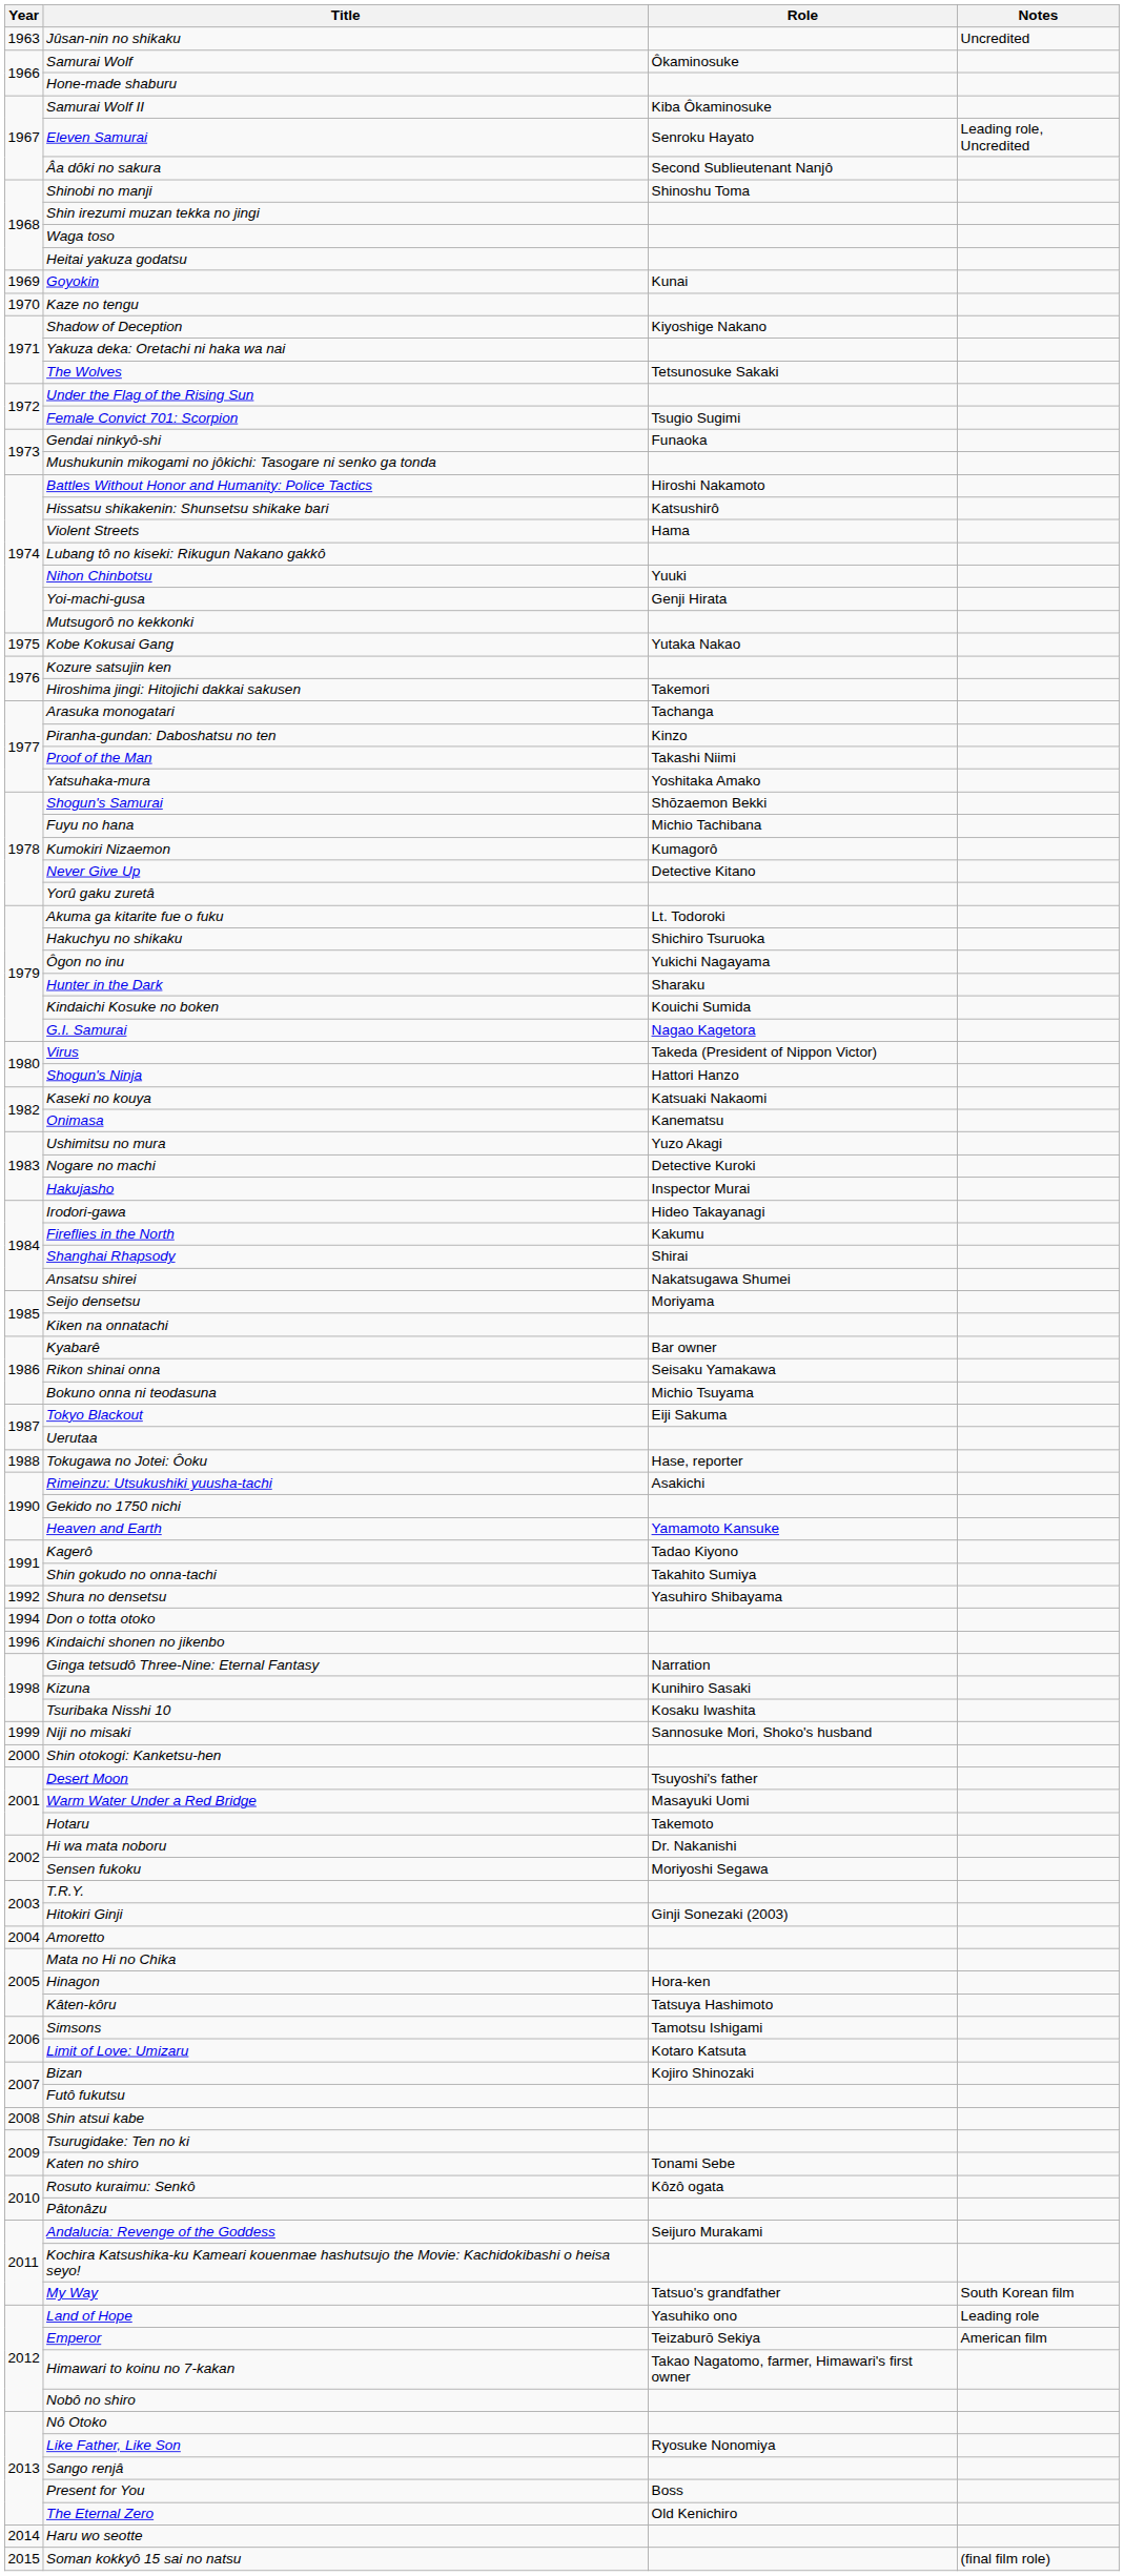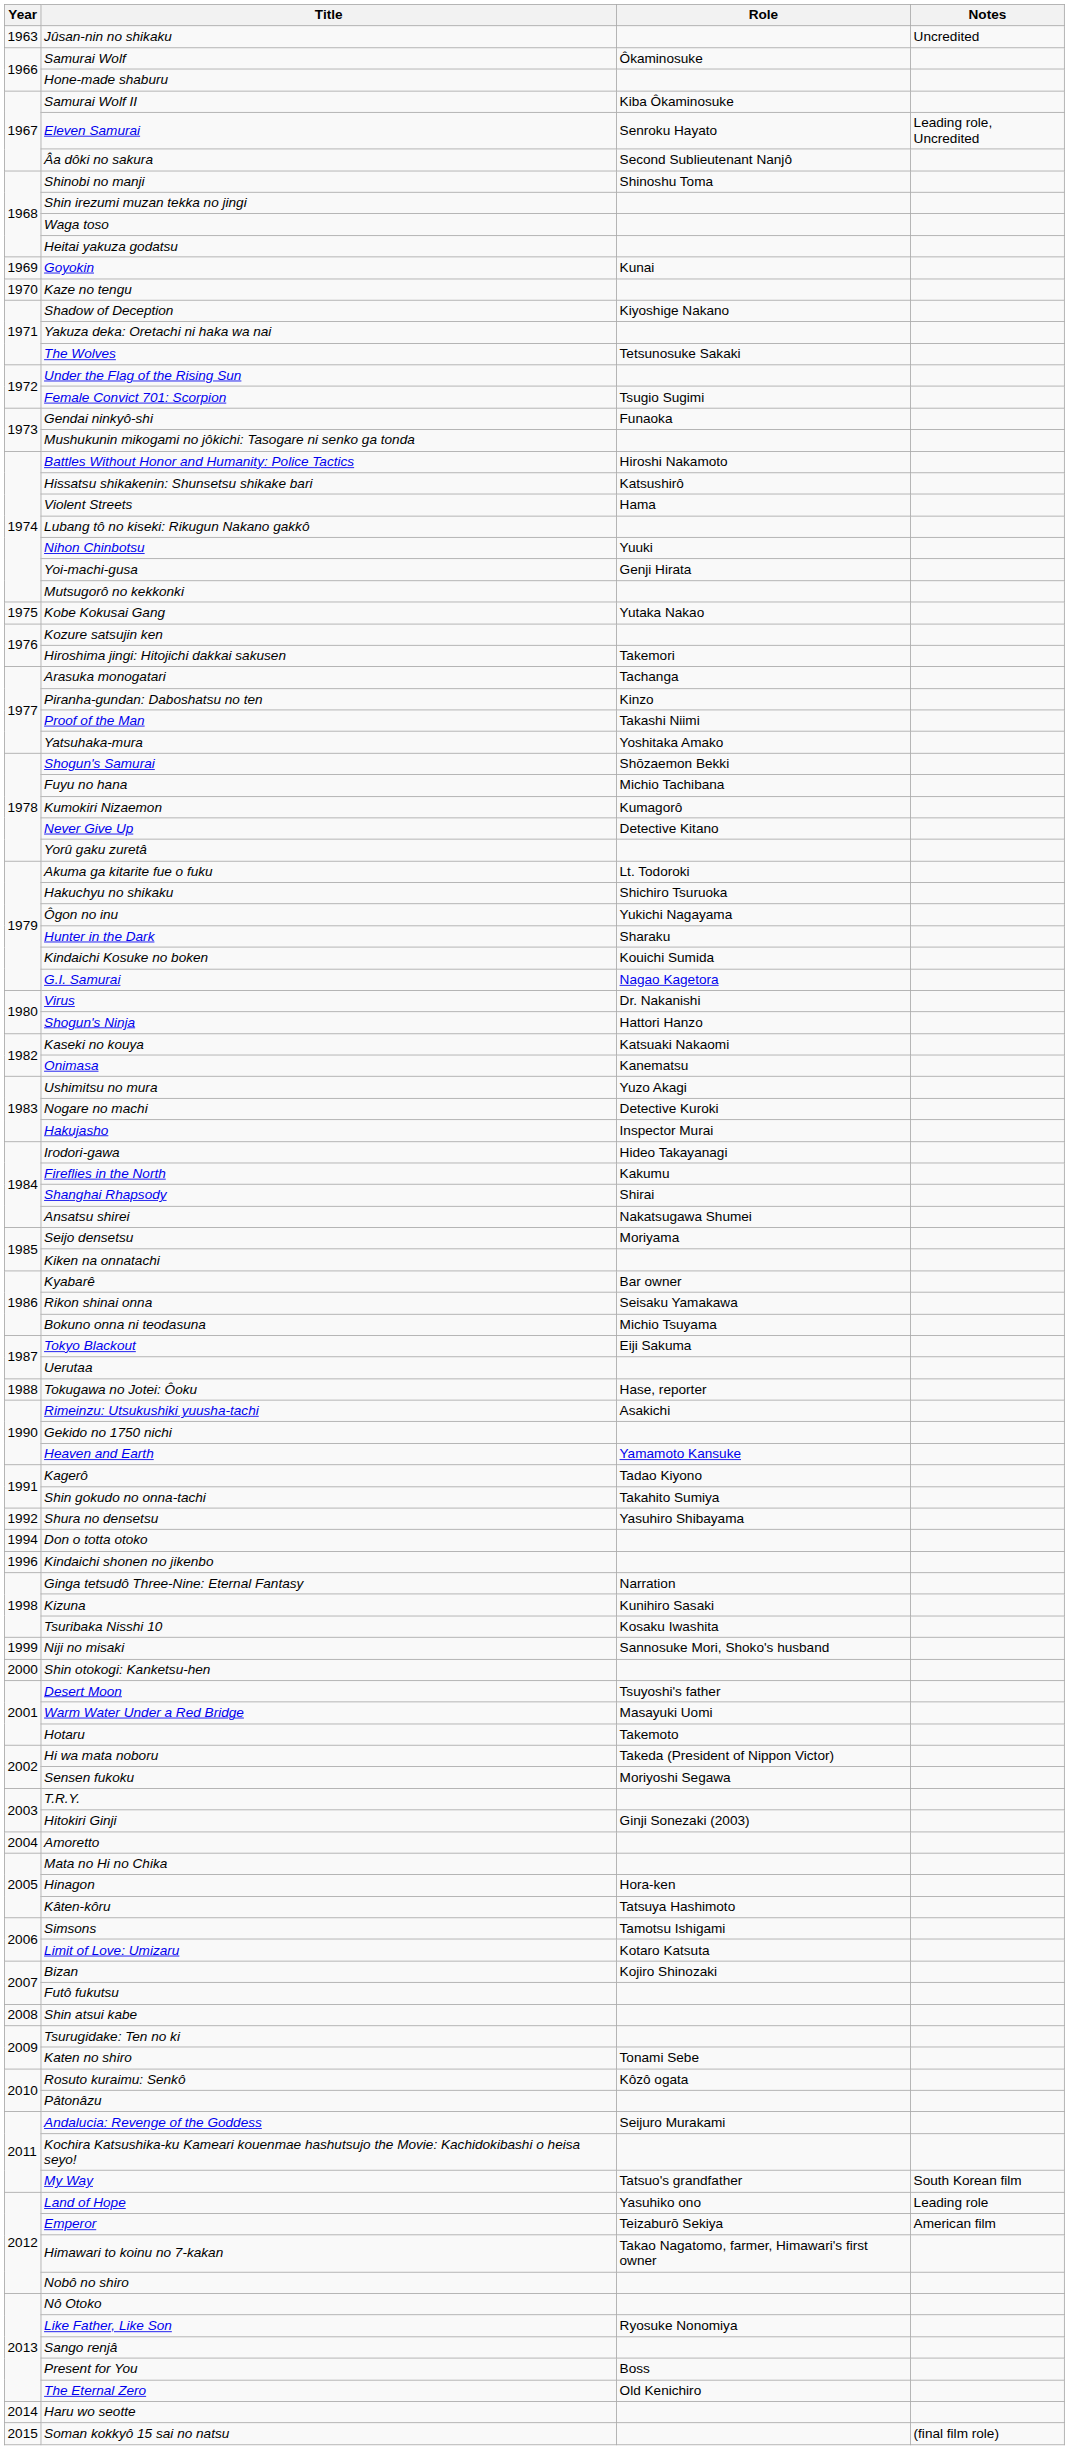Virus | Role: Takeda (President of Nippon Victor) -> Dr. Nakanishi
Hi wa mata noboru | Role: Dr. Nakanishi -> Takeda (President of Nippon Victor)
